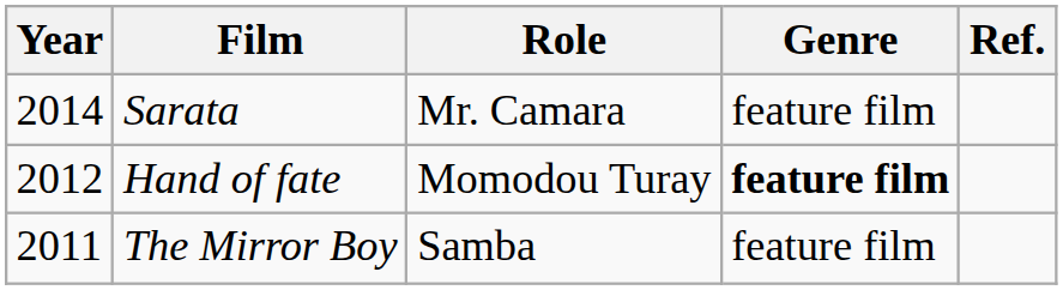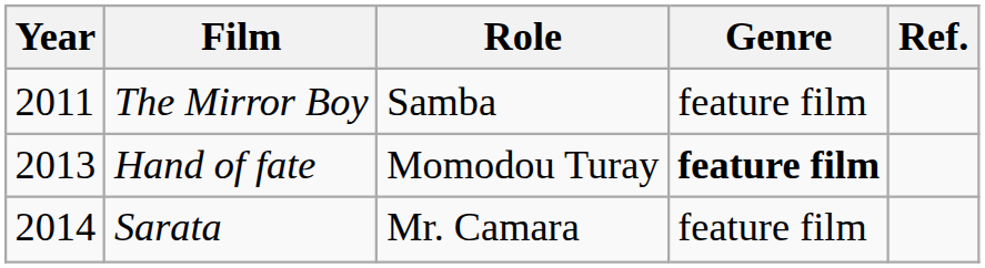rows swapped: The Mirror Boy <-> Sarata
Hand of fate | Year: 2012 -> 2013
